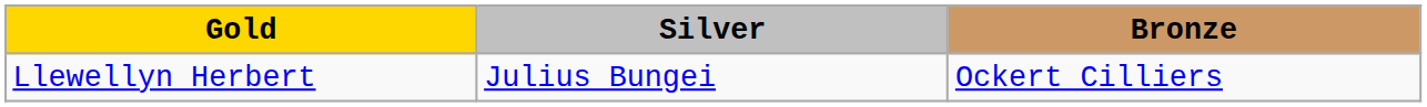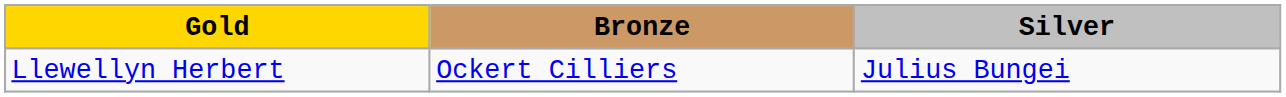columns swapped: Silver <-> Bronze
